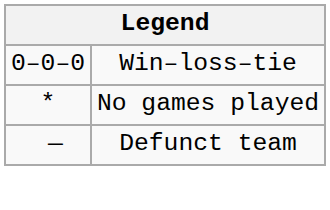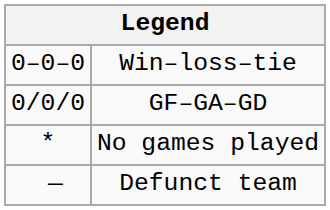+ row: 0/0/0 | GF–GA–GD
